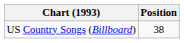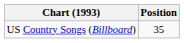US Country Songs (Billboard) | Position: 38 -> 35
